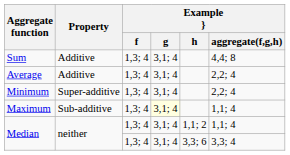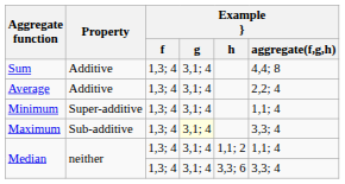Minimum | Example } / aggregate(f,g,h): 2,2; 4 -> 1,1; 4
Maximum | Example } / aggregate(f,g,h): 1,1; 4 -> 3,3; 4
